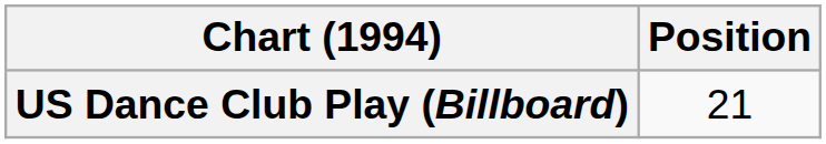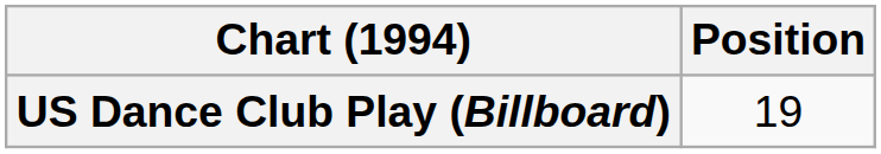US Dance Club Play (Billboard) | Position: 21 -> 19
